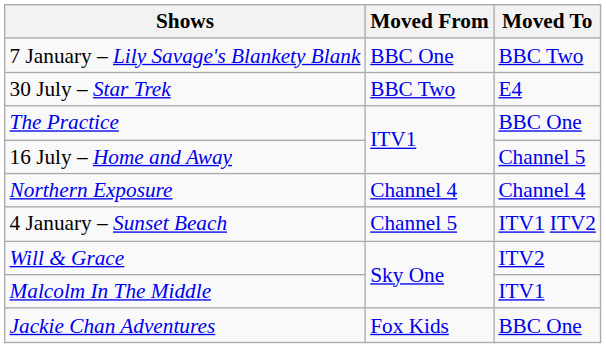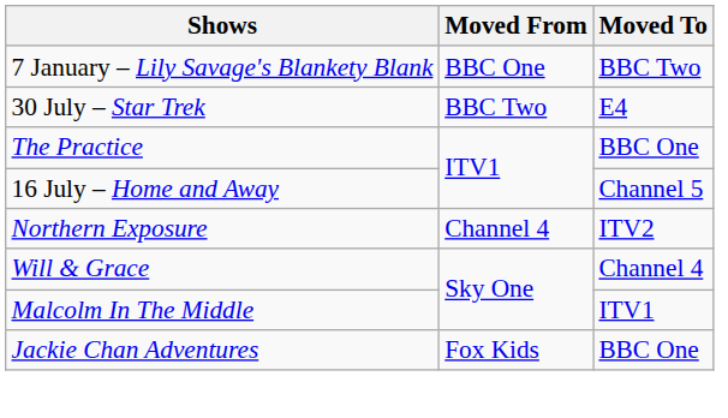Northern Exposure | Moved To: Channel 4 -> ITV2
- row: 4 January – Sunset Beach | Channel 5 | ITV1 ITV2
Will & Grace | Moved To: ITV2 -> Channel 4
